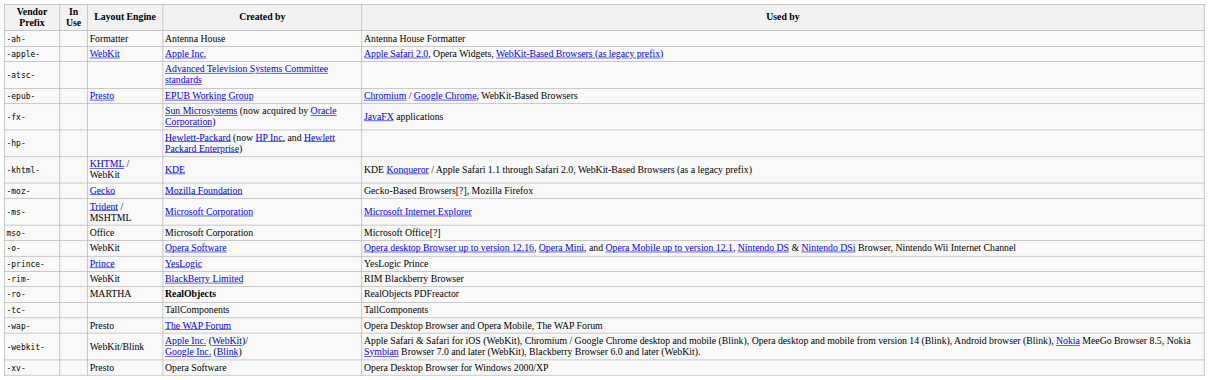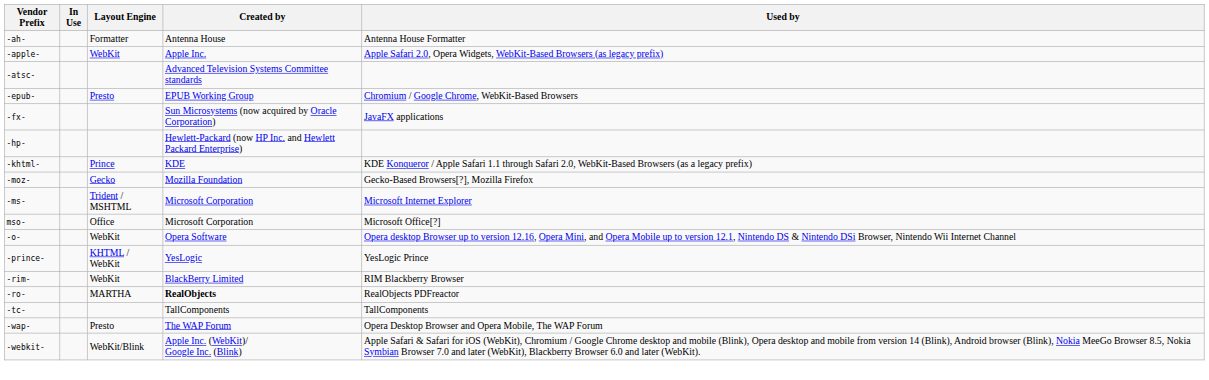-khtml- | Layout Engine: KHTML / WebKit -> Prince
-prince- | Layout Engine: Prince -> KHTML / WebKit
- row: -xv- | Presto | Opera Software | Opera Desktop Browser for Windows 2000/XP
